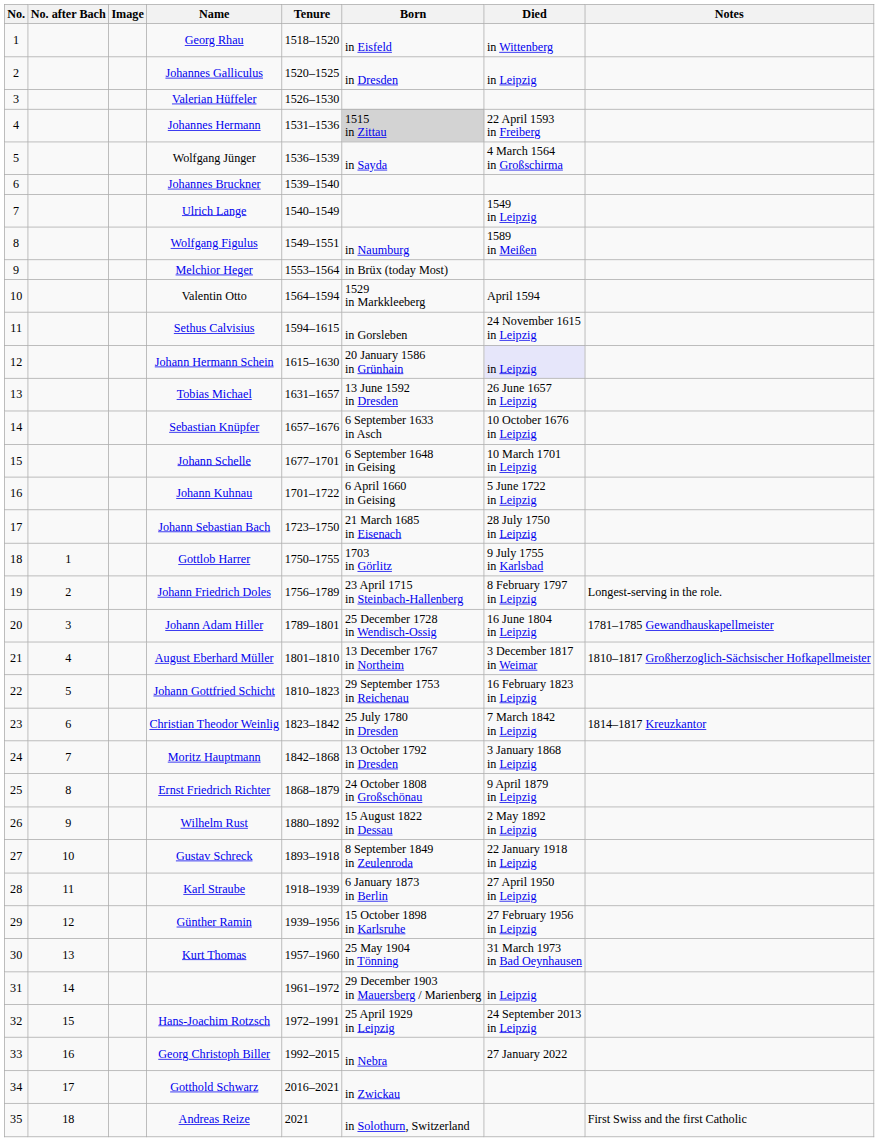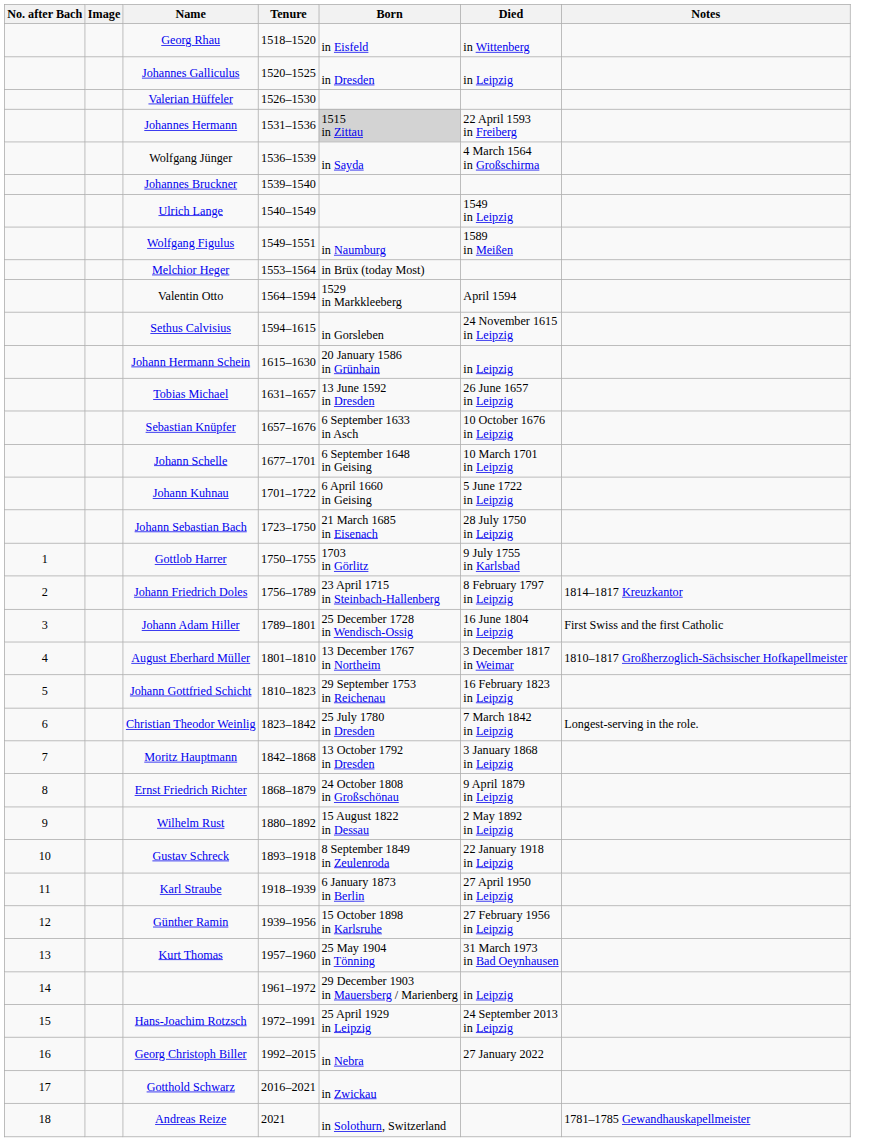- column: No. | 1 | 2 | 3 | 4 | 5 | 6 | 7 | 8 | 9 | 10 | 11 | 12 | 13 | 14 | 15 | 16 | 17 | 18 | 19 | 20 | 21 | 22 | 23 | 24 | 25 | 26 | 27 | 28 | 29 | 30 | 31 | 32 | 33 | 34 | 35
Johann Hermann Schein | Died: lavender background -> no background
Johann Friedrich Doles | Notes: Longest-serving in the role. -> 1814–1817 Kreuzkantor
Johann Adam Hiller | Notes: 1781–1785 Gewandhauskapellmeister -> First Swiss and the first Catholic
Christian Theodor Weinlig | Notes: 1814–1817 Kreuzkantor -> Longest-serving in the role.
Andreas Reize | Notes: First Swiss and the first Catholic -> 1781–1785 Gewandhauskapellmeister
